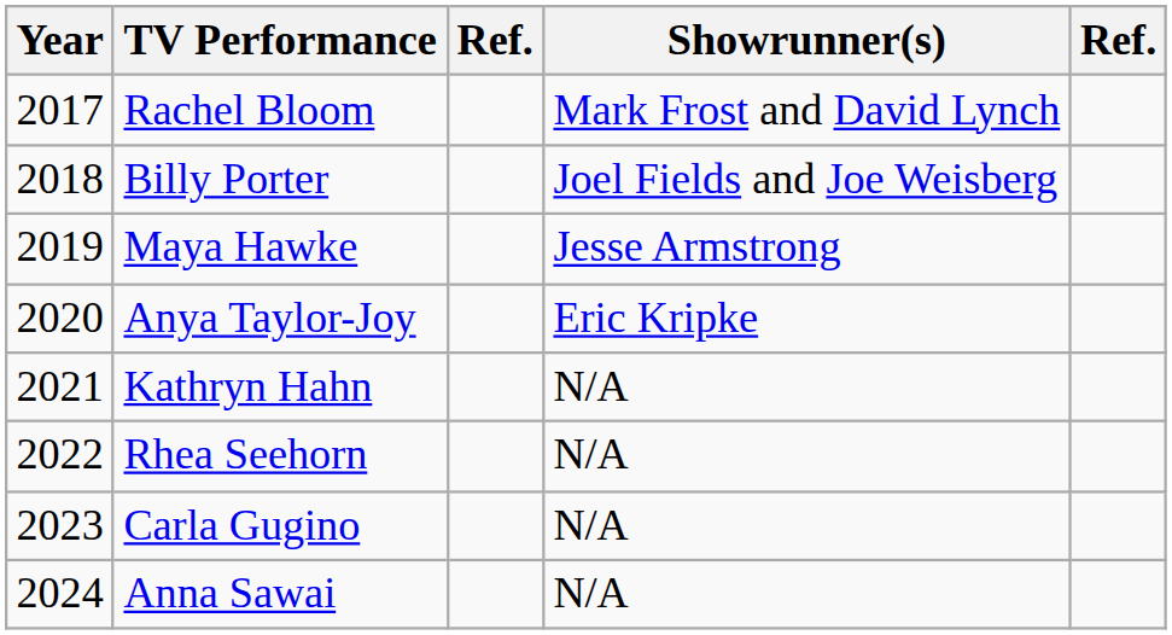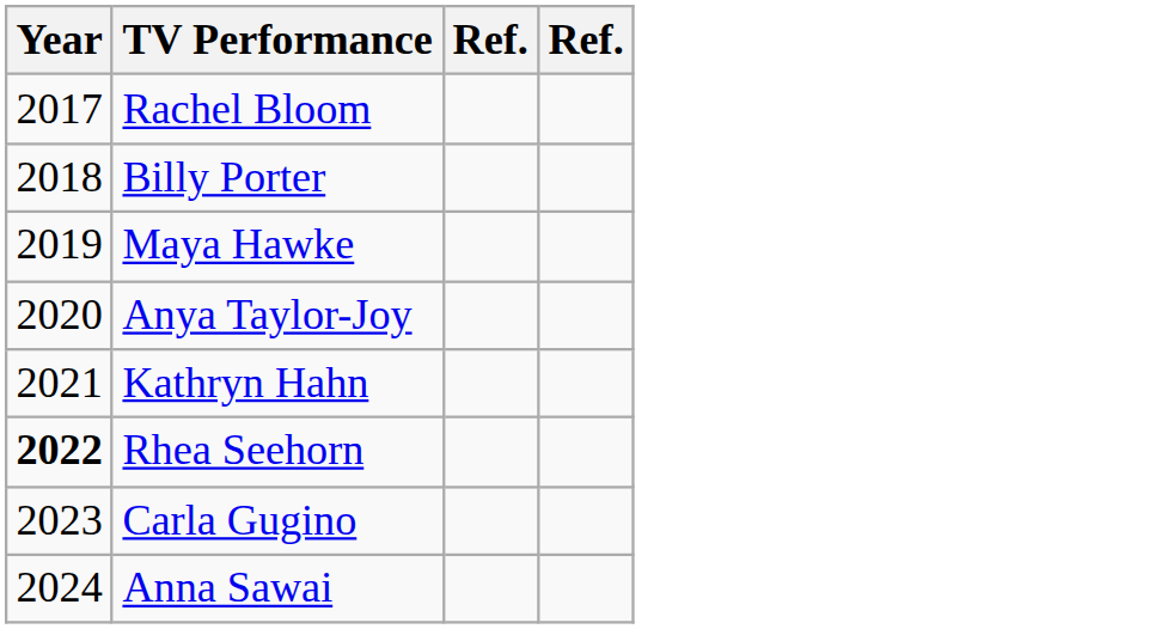- column: Showrunner(s) | Mark Frost and David Lynch | Joel Fields and Joe Weisberg | Jesse Armstrong | Eric Kripke | N/A | N/A | N/A | N/A
Rhea Seehorn | Year: normal -> bold
